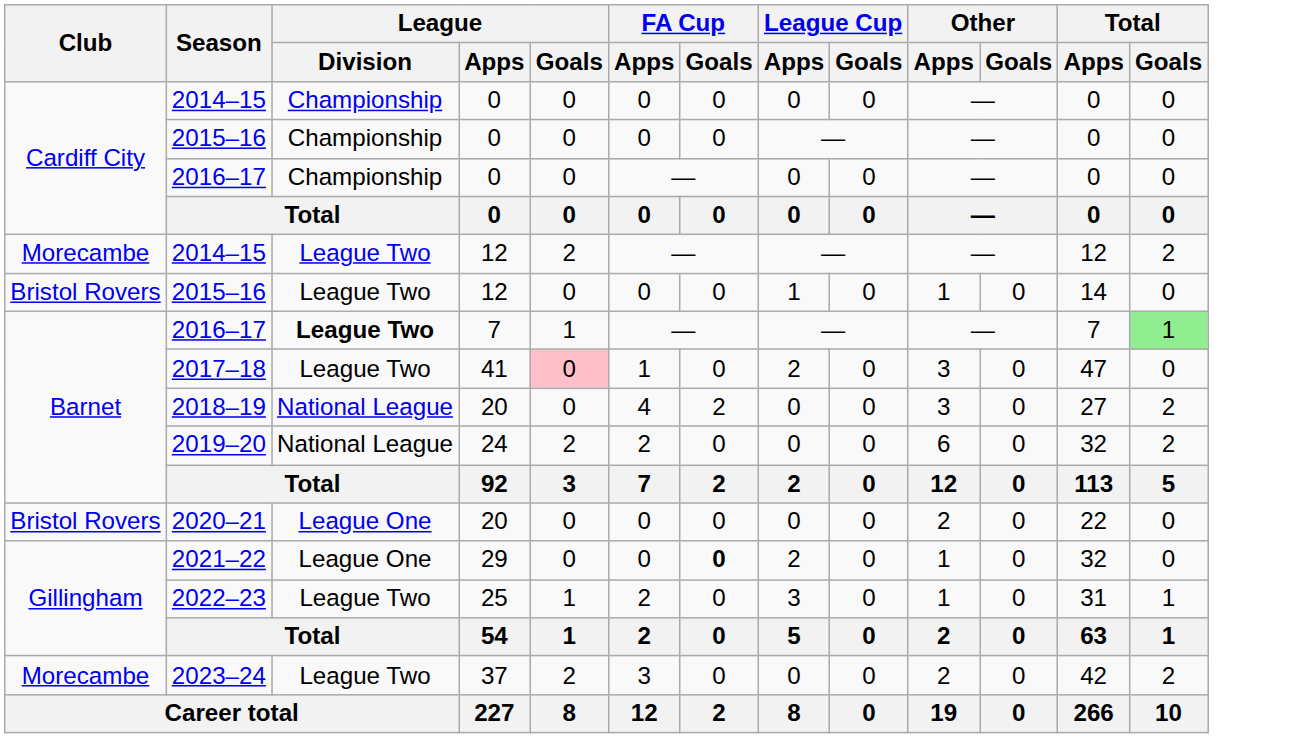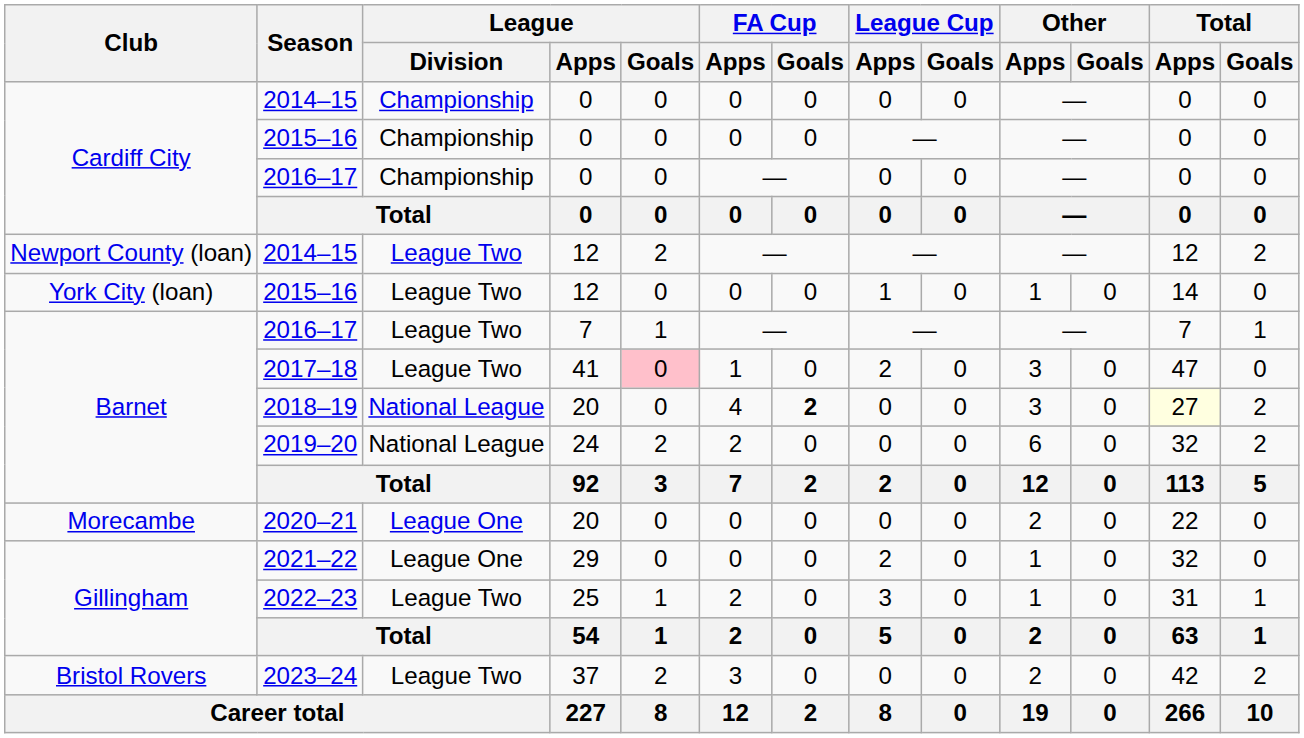2014–15 / 12 | Club: Morecambe -> Newport County (loan)
2015–16 / 12 | Club: Bristol Rovers -> York City (loan)
2016–17 / 7 | League / Division: bold -> normal
2016–17 / 7 | Total / Goals: lightgreen background -> no background
2018–19 | FA Cup / Goals: normal -> bold
2018–19 | Total / Apps: no background -> lightyellow background
2020–21 | Club: Bristol Rovers -> Morecambe
2021–22 | FA Cup / Goals: bold -> normal
2023–24 | Club: Morecambe -> Bristol Rovers
